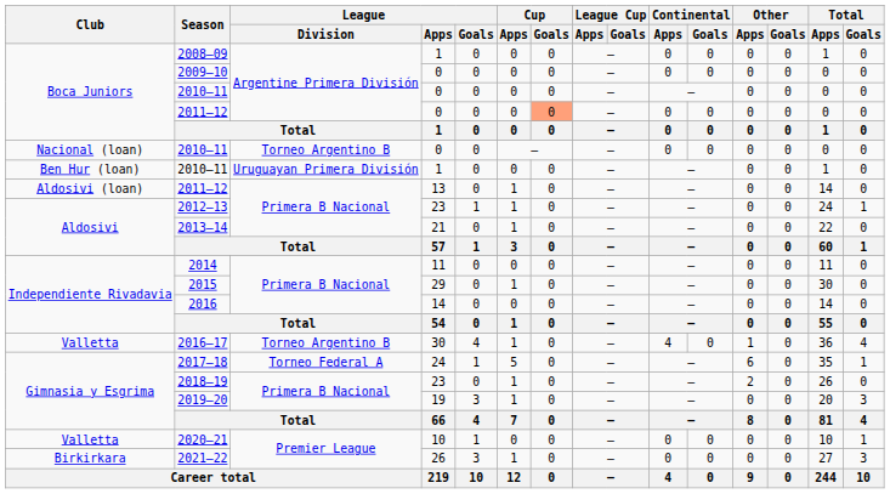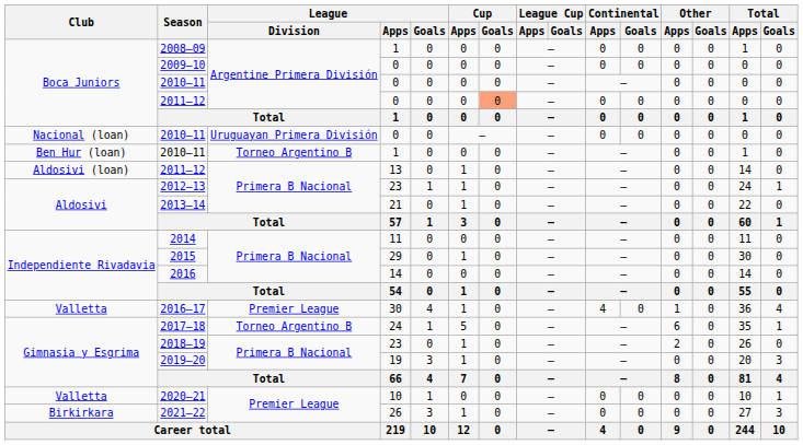Nacional (loan) / 2010–11 | League / Division: Torneo Argentino B -> Uruguayan Primera División
Ben Hur (loan) / 2010–11 | League / Division: Uruguayan Primera División -> Torneo Argentino B
2016–17 | League / Division: Torneo Argentino B -> Premier League
2017–18 | League / Division: Torneo Federal A -> Torneo Argentino B
